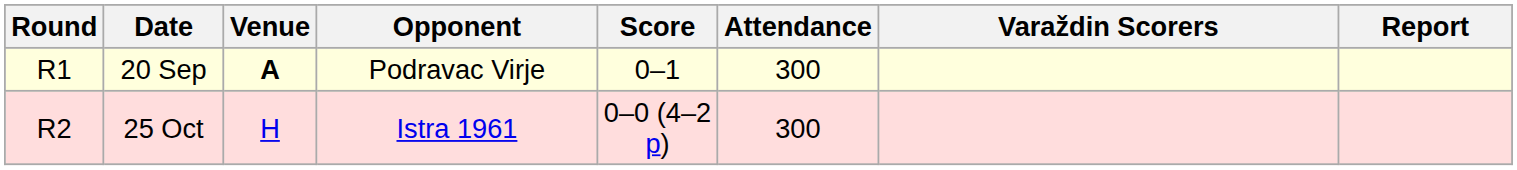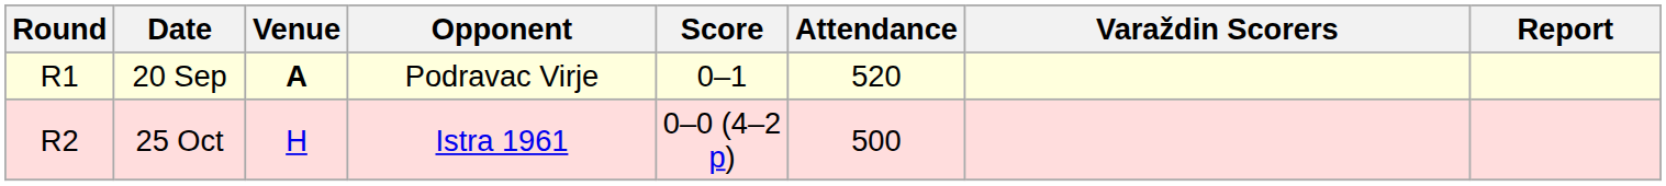20 Sep | Attendance: 300 -> 520
25 Oct | Attendance: 300 -> 500
